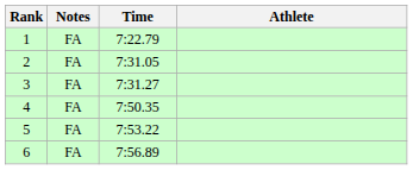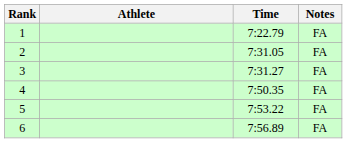columns swapped: Athlete <-> Notes
